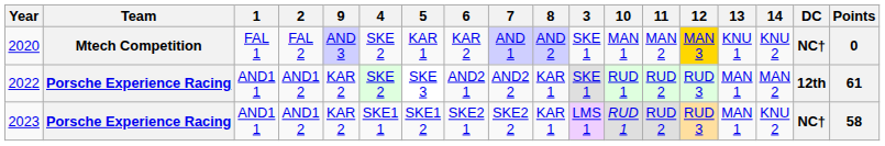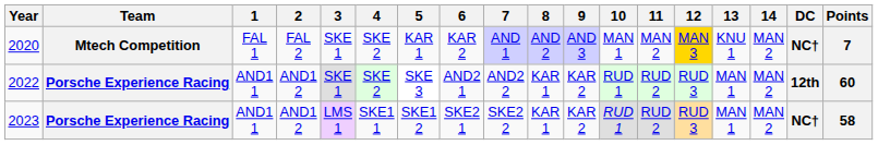columns swapped: 3 <-> 9
2020 | 14: KNU 2 -> MAN 2
2020 | Points: 0 -> 7
2022 | Points: 61 -> 60
2023 | 14: KNU 2 -> MAN 2
